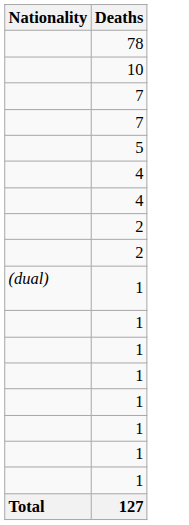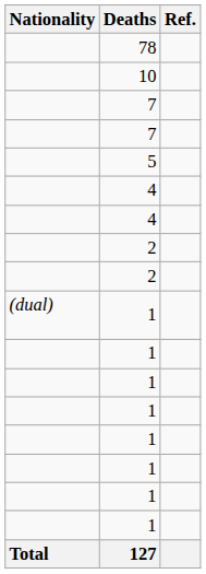+ column: Ref.
